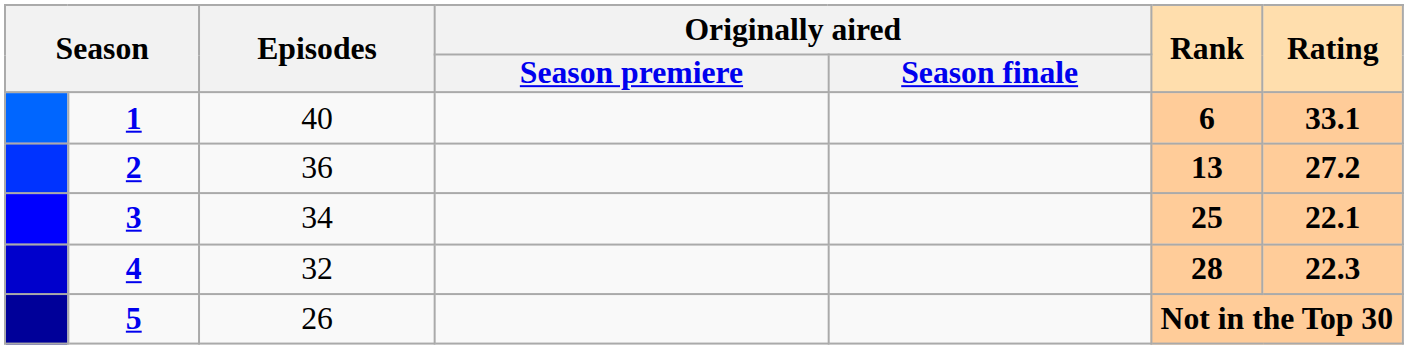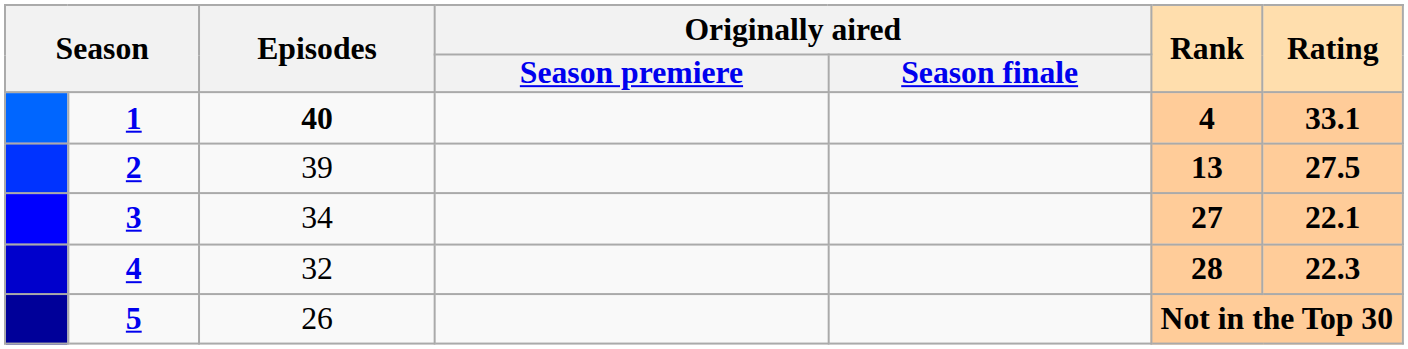1 | Episodes: normal -> bold
1 | Rank: 6 -> 4
2 | Episodes: 36 -> 39
2 | Rating: 27.2 -> 27.5
3 | Rank: 25 -> 27
